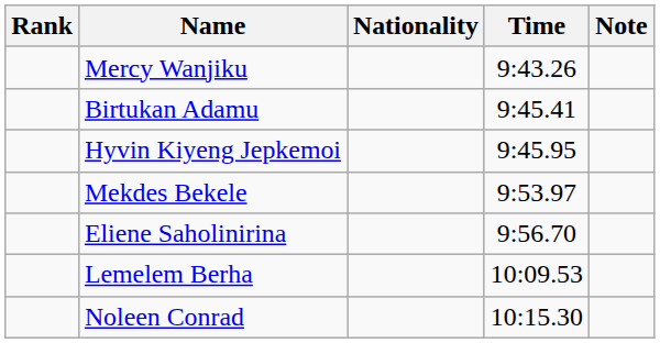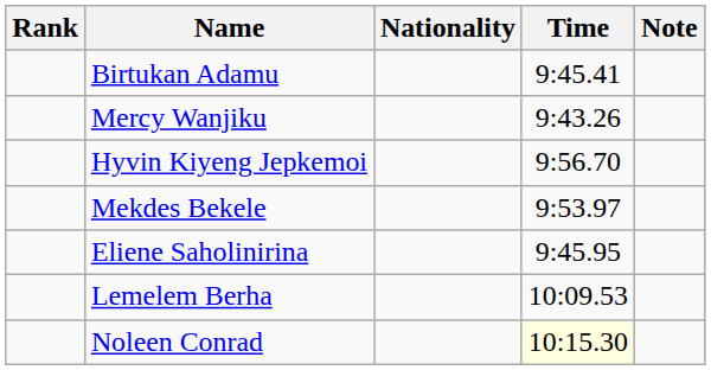rows swapped: Mercy Wanjiku <-> Birtukan Adamu
Hyvin Kiyeng Jepkemoi | Time: 9:45.95 -> 9:56.70
Eliene Saholinirina | Time: 9:56.70 -> 9:45.95
Noleen Conrad | Time: no background -> lightyellow background
